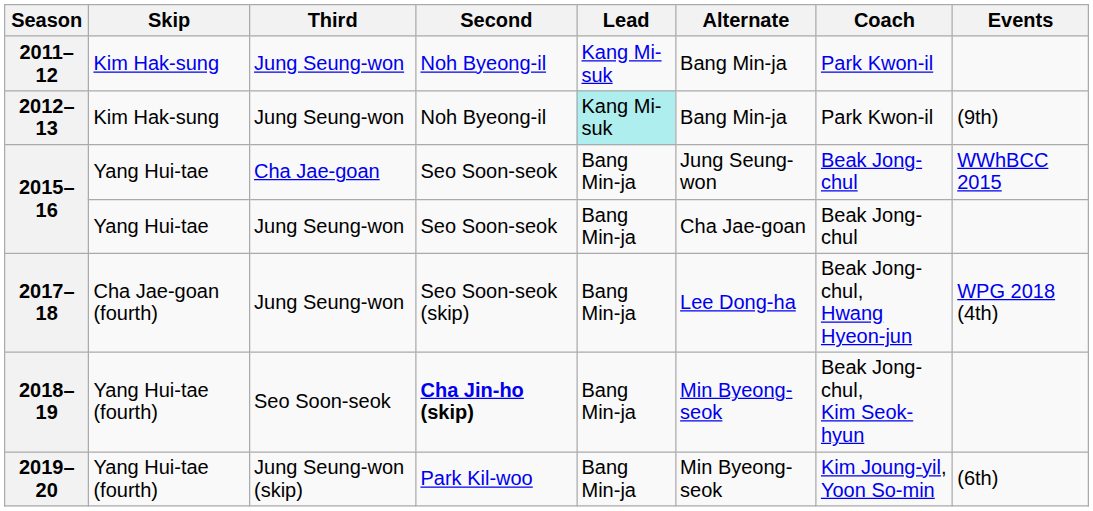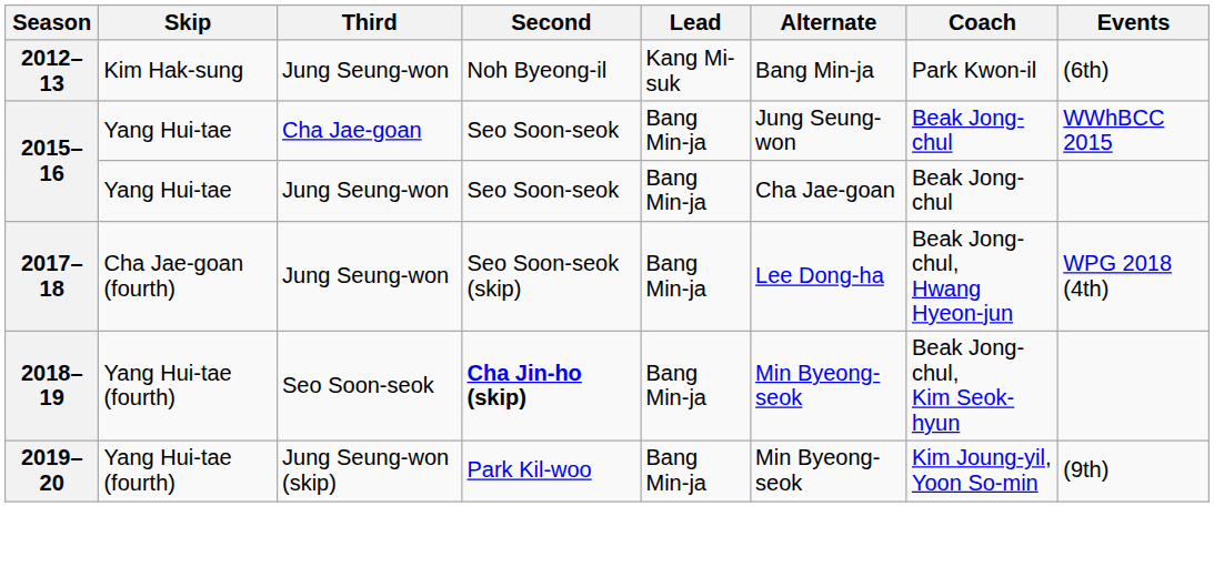- row: 2011–12 | Kim Hak-sung | Jung Seung-won | Noh Byeong-il | Kang Mi-suk | Bang Min-ja | Park Kwon-il
2012–13 | Lead: paleturquoise background -> no background
2012–13 | Events: (9th) -> (6th)
2019–20 | Events: (6th) -> (9th)
